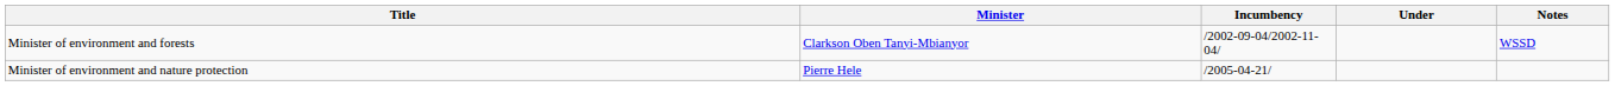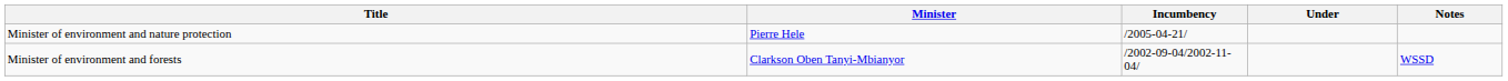rows swapped: Minister of environment and forests <-> Minister of environment and nature protection
